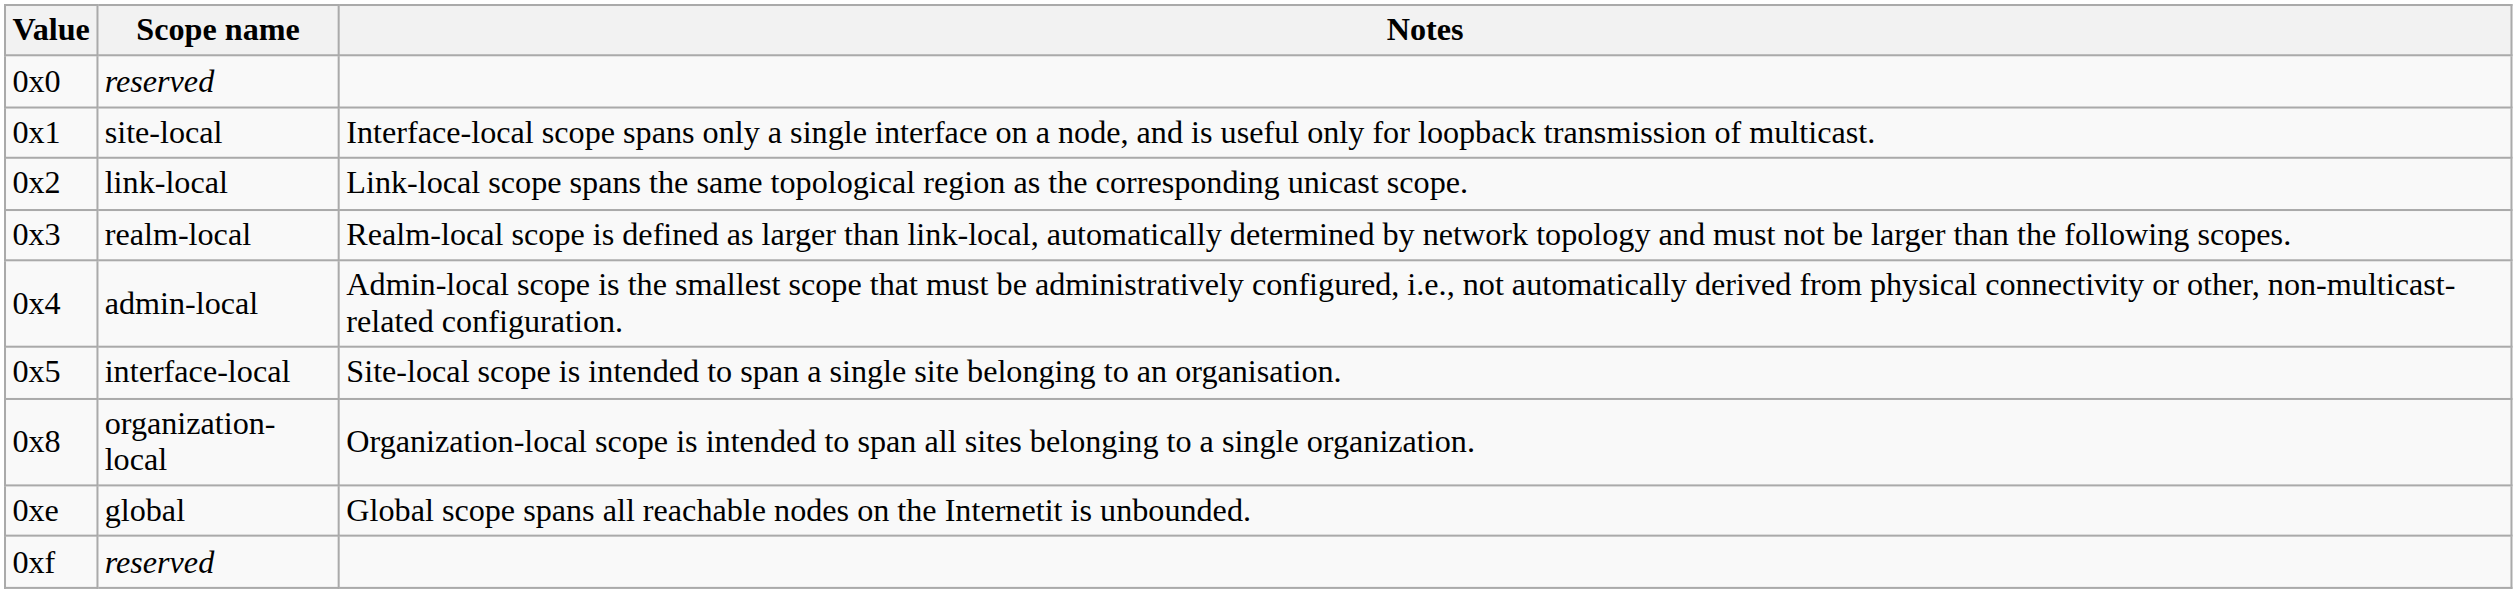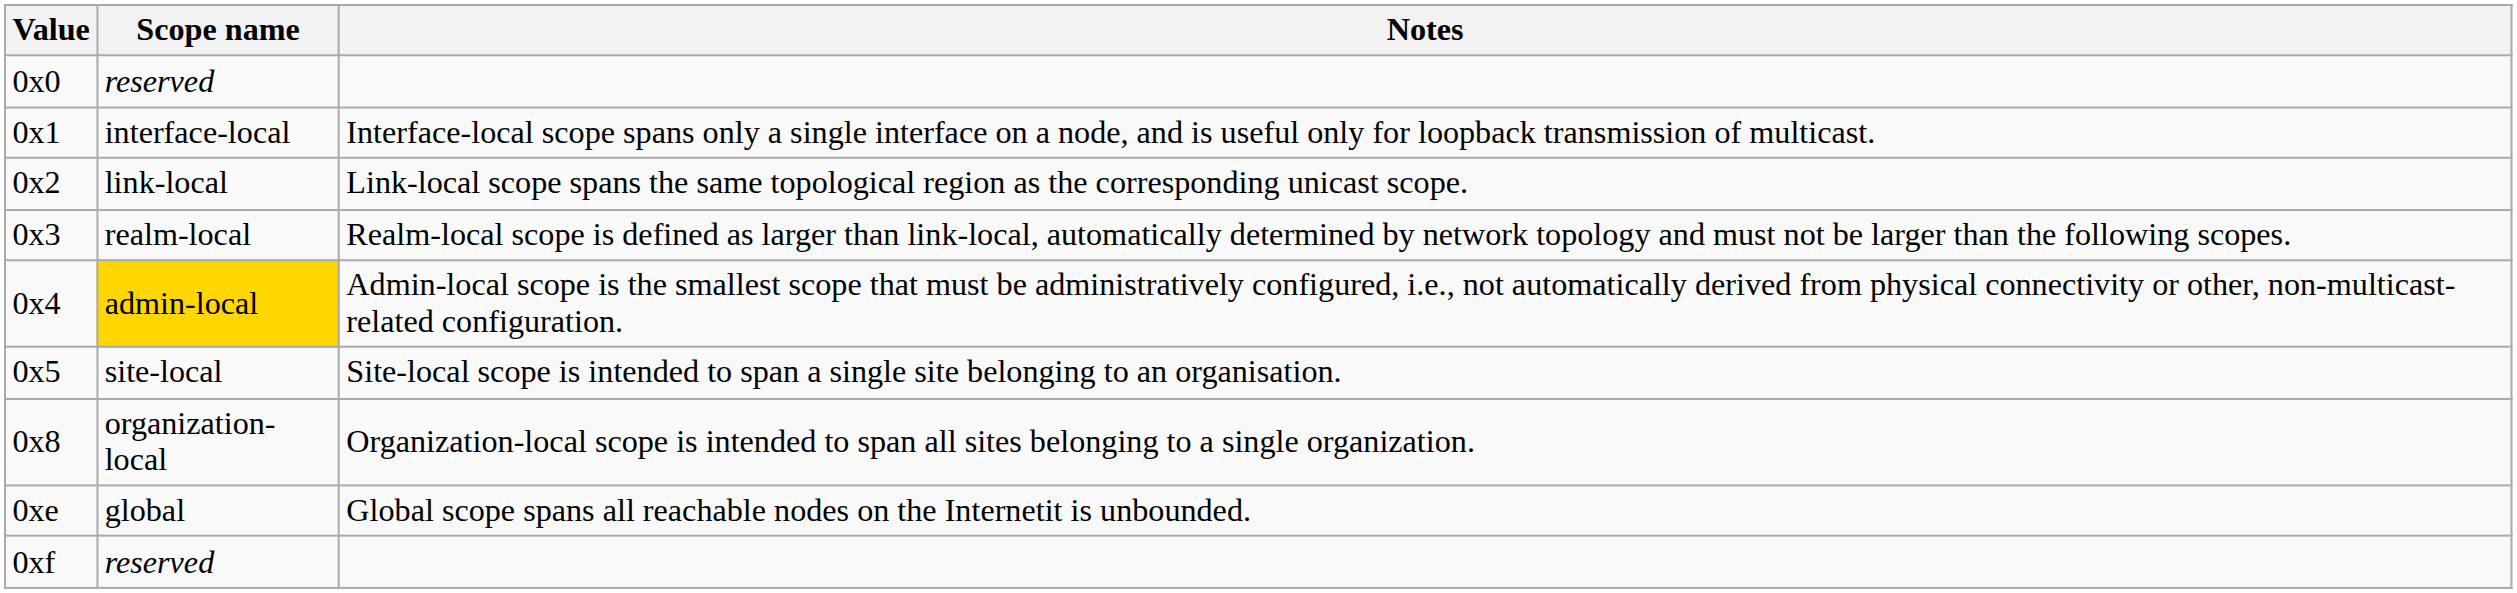0x1 | Scope name: site-local -> interface-local
0x4 | Scope name: no background -> gold background
0x5 | Scope name: interface-local -> site-local
